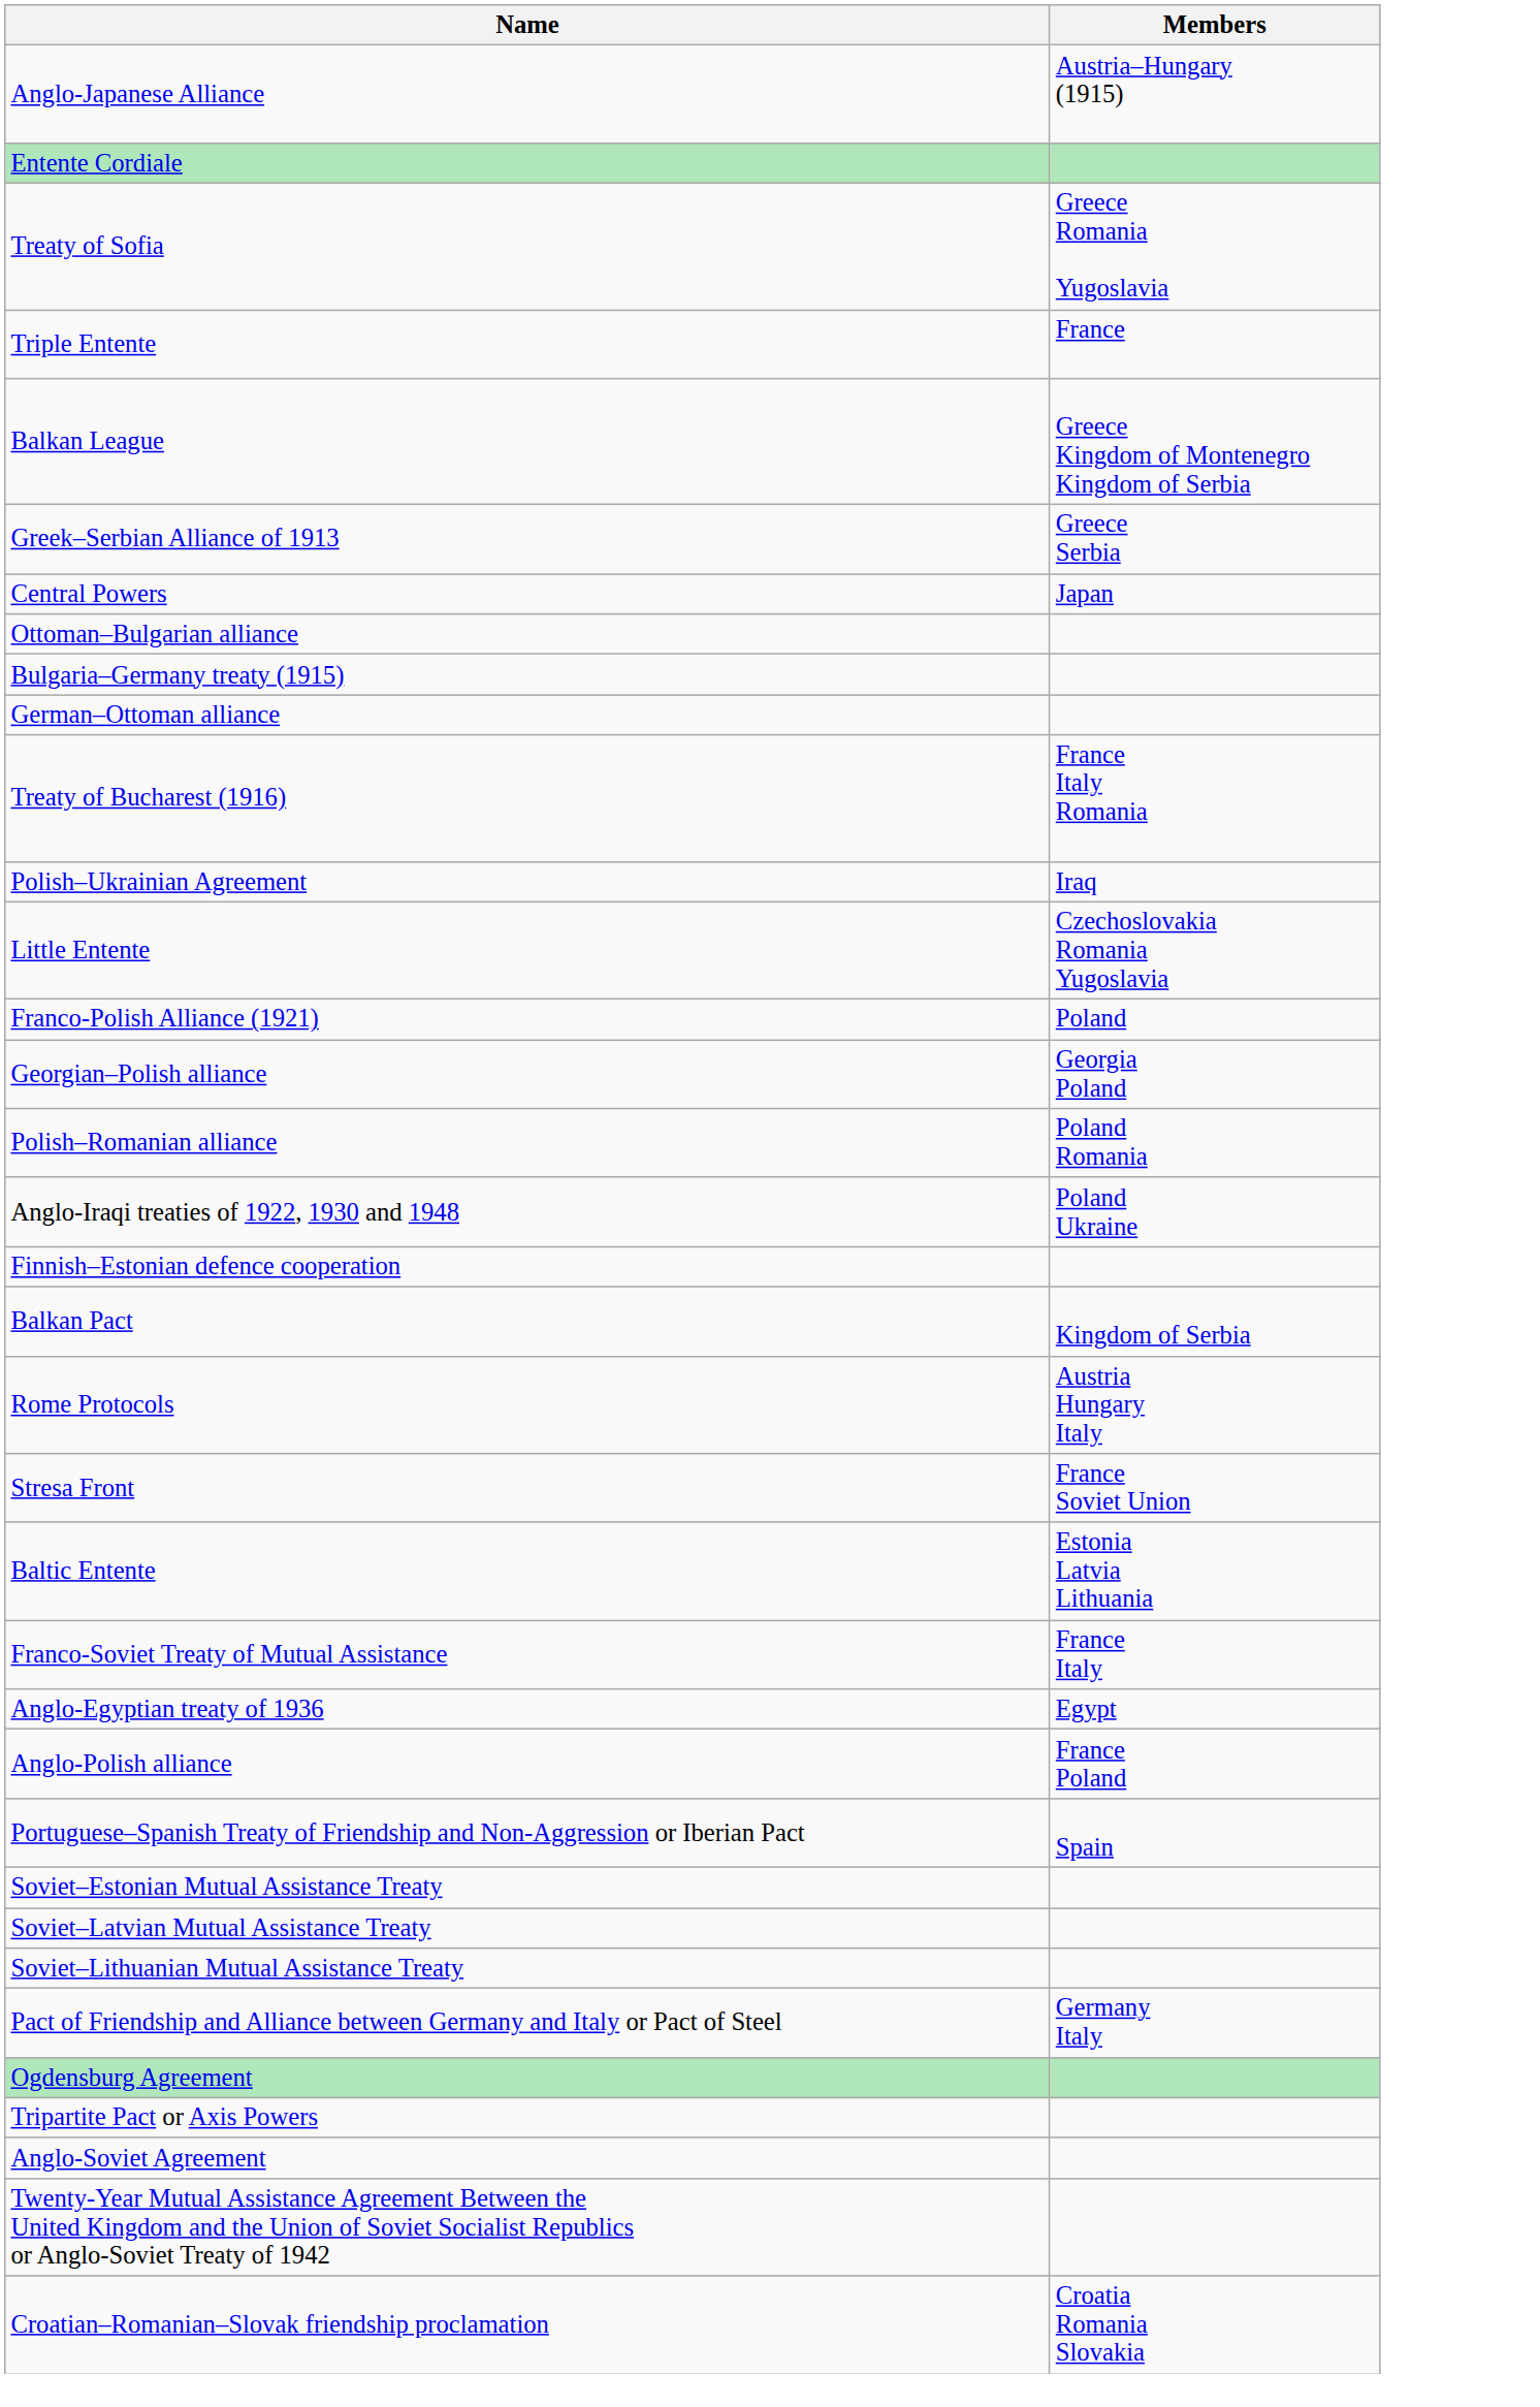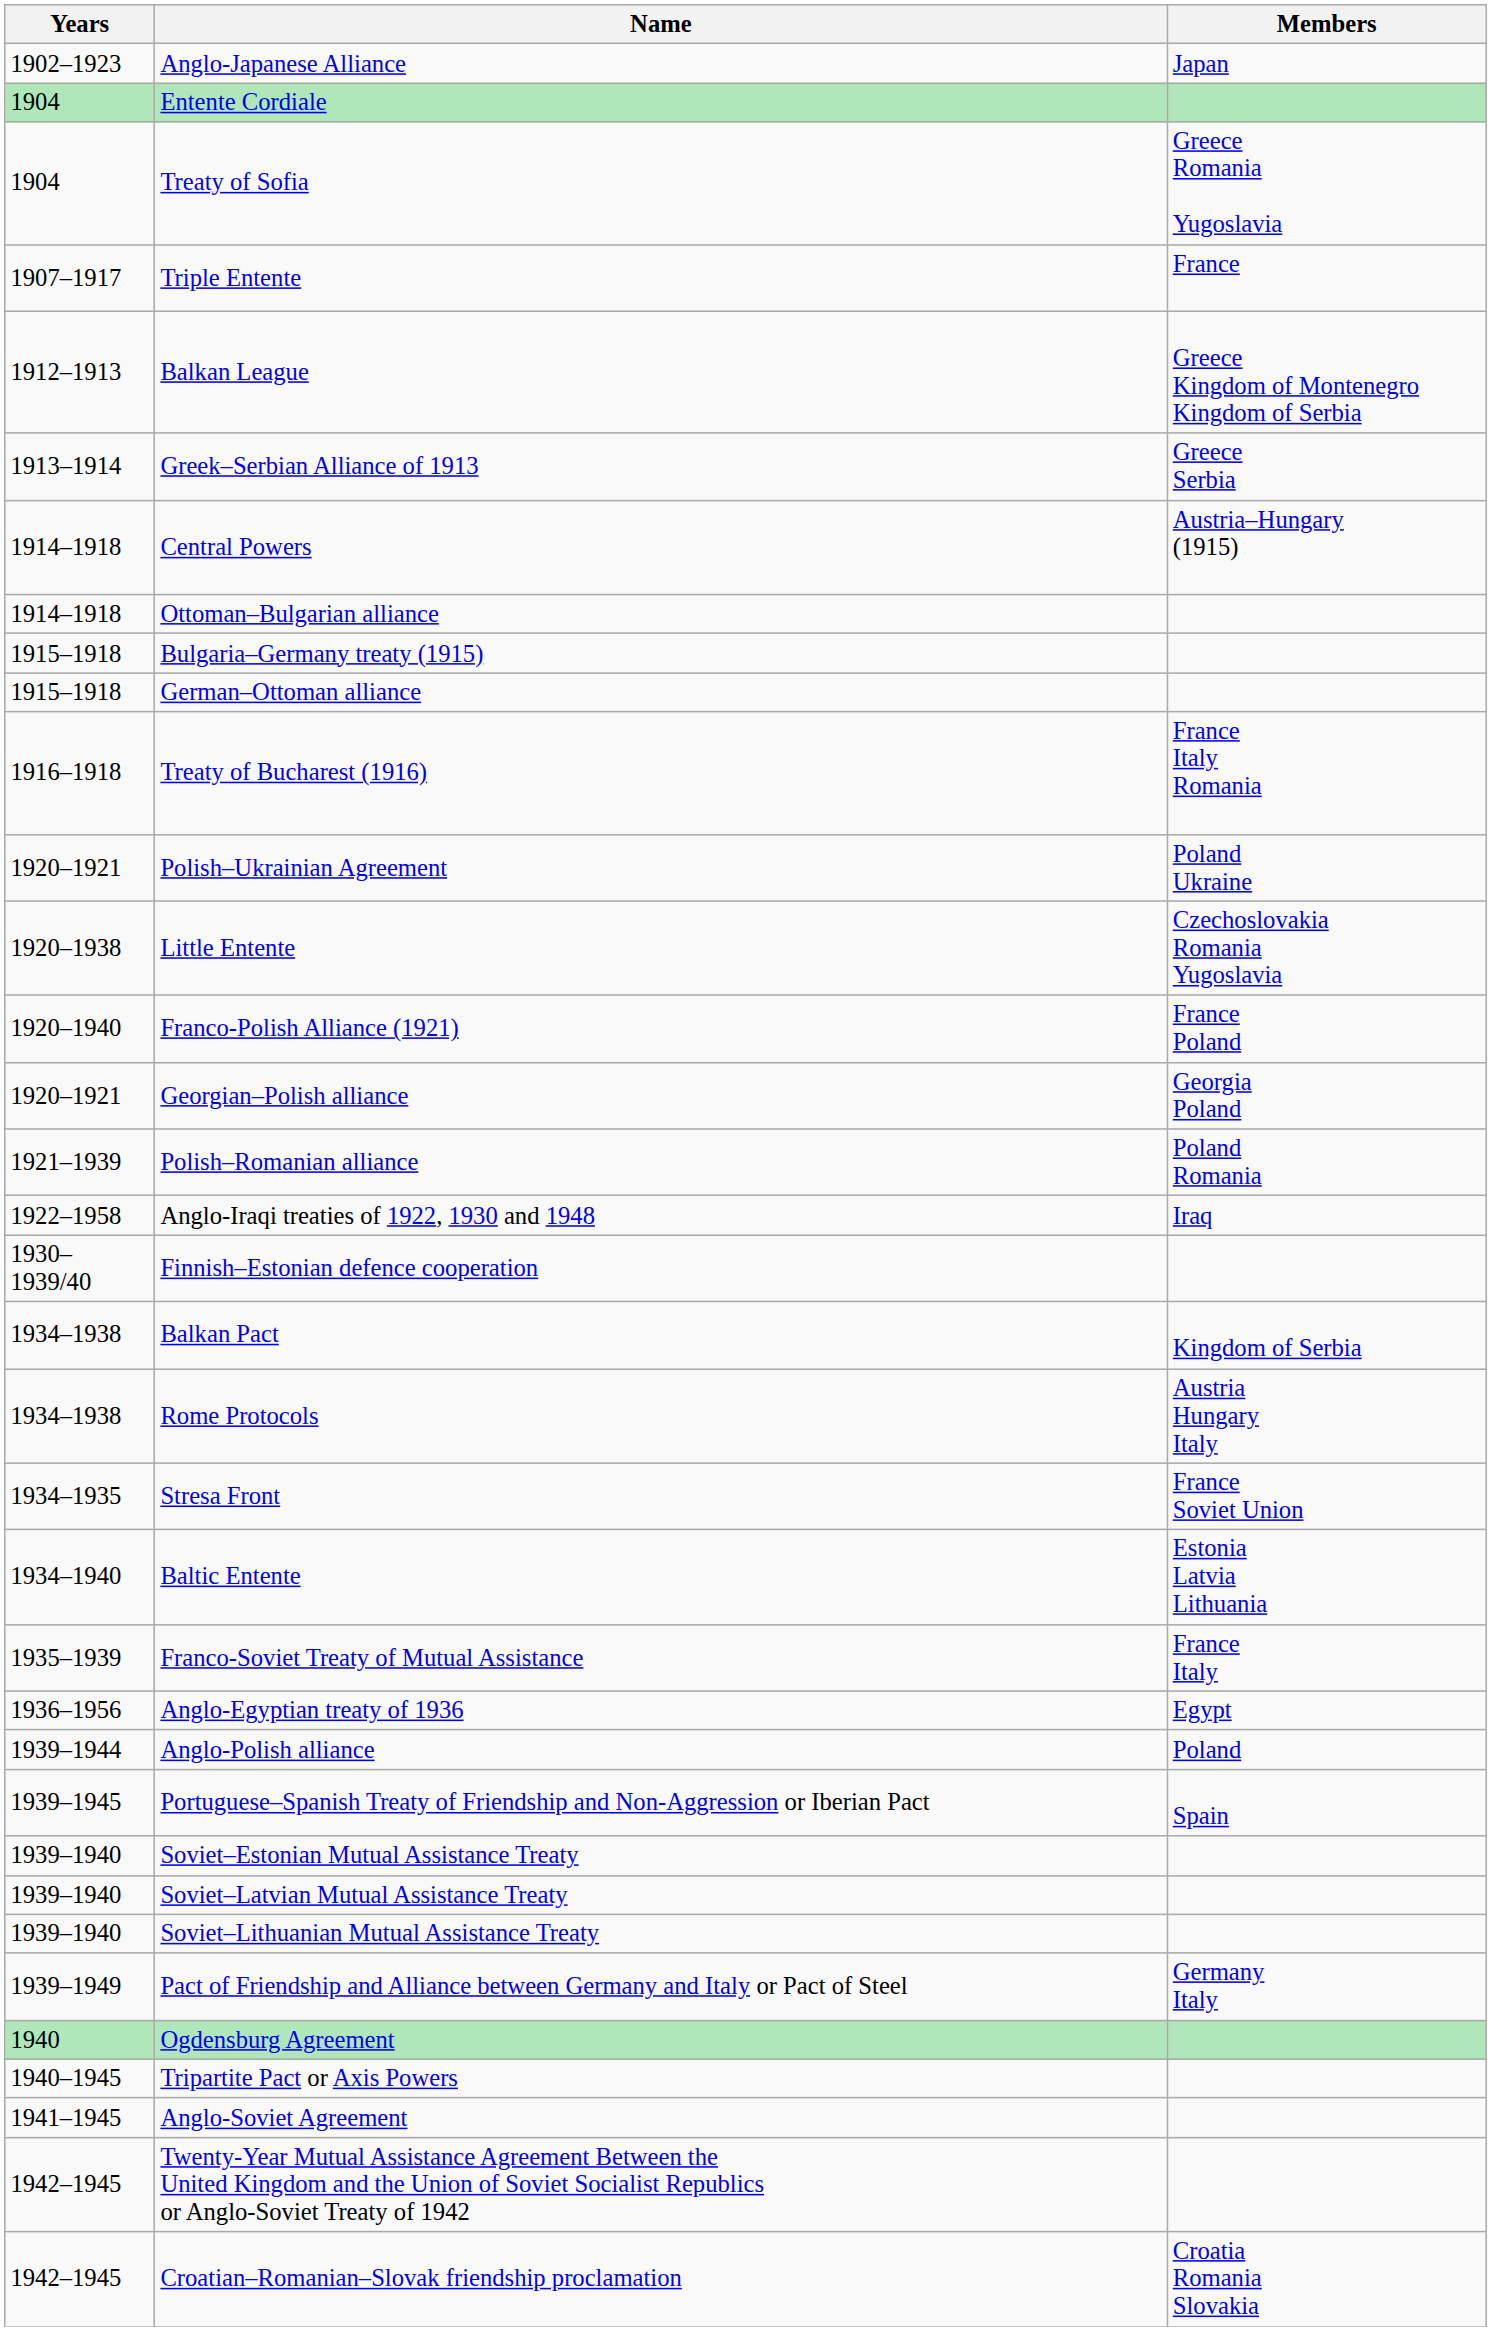+ column: Years | 1902–1923 | 1904 | 1904 | 1907–1917 | 1912–1913 | 1913–1914 | 1914–1918 | 1914–1918 | 1915–1918 | 1915–1918 | 1916–1918 | 1920–1921 | 1920–1938 | 1920–1940 | 1920–1921 | 1921–1939 | 1922–1958 | 1930–1939/40 | 1934–1938 | 1934–1938 | 1934–1935 | 1934–1940 | 1935–1939 | 1936–1956 | 1939–1944 | 1939–1945 | 1939–1940 | 1939–1940 | 1939–1940 | 1939–1949 | 1940 | 1940–1945 | 1941–1945 | 1942–1945 | 1942–1945
Anglo-Japanese Alliance | Members: Austria–Hungary (1915) -> Japan
Central Powers | Members: Japan -> Austria–Hungary (1915)
Polish–Ukrainian Agreement | Members: Iraq -> Poland Ukraine
Franco-Polish Alliance (1921) | Members: Poland -> France Poland
Anglo-Iraqi treaties of 1922, 1930 and 1948 | Members: Poland Ukraine -> Iraq
Anglo-Polish alliance | Members: France Poland -> Poland
